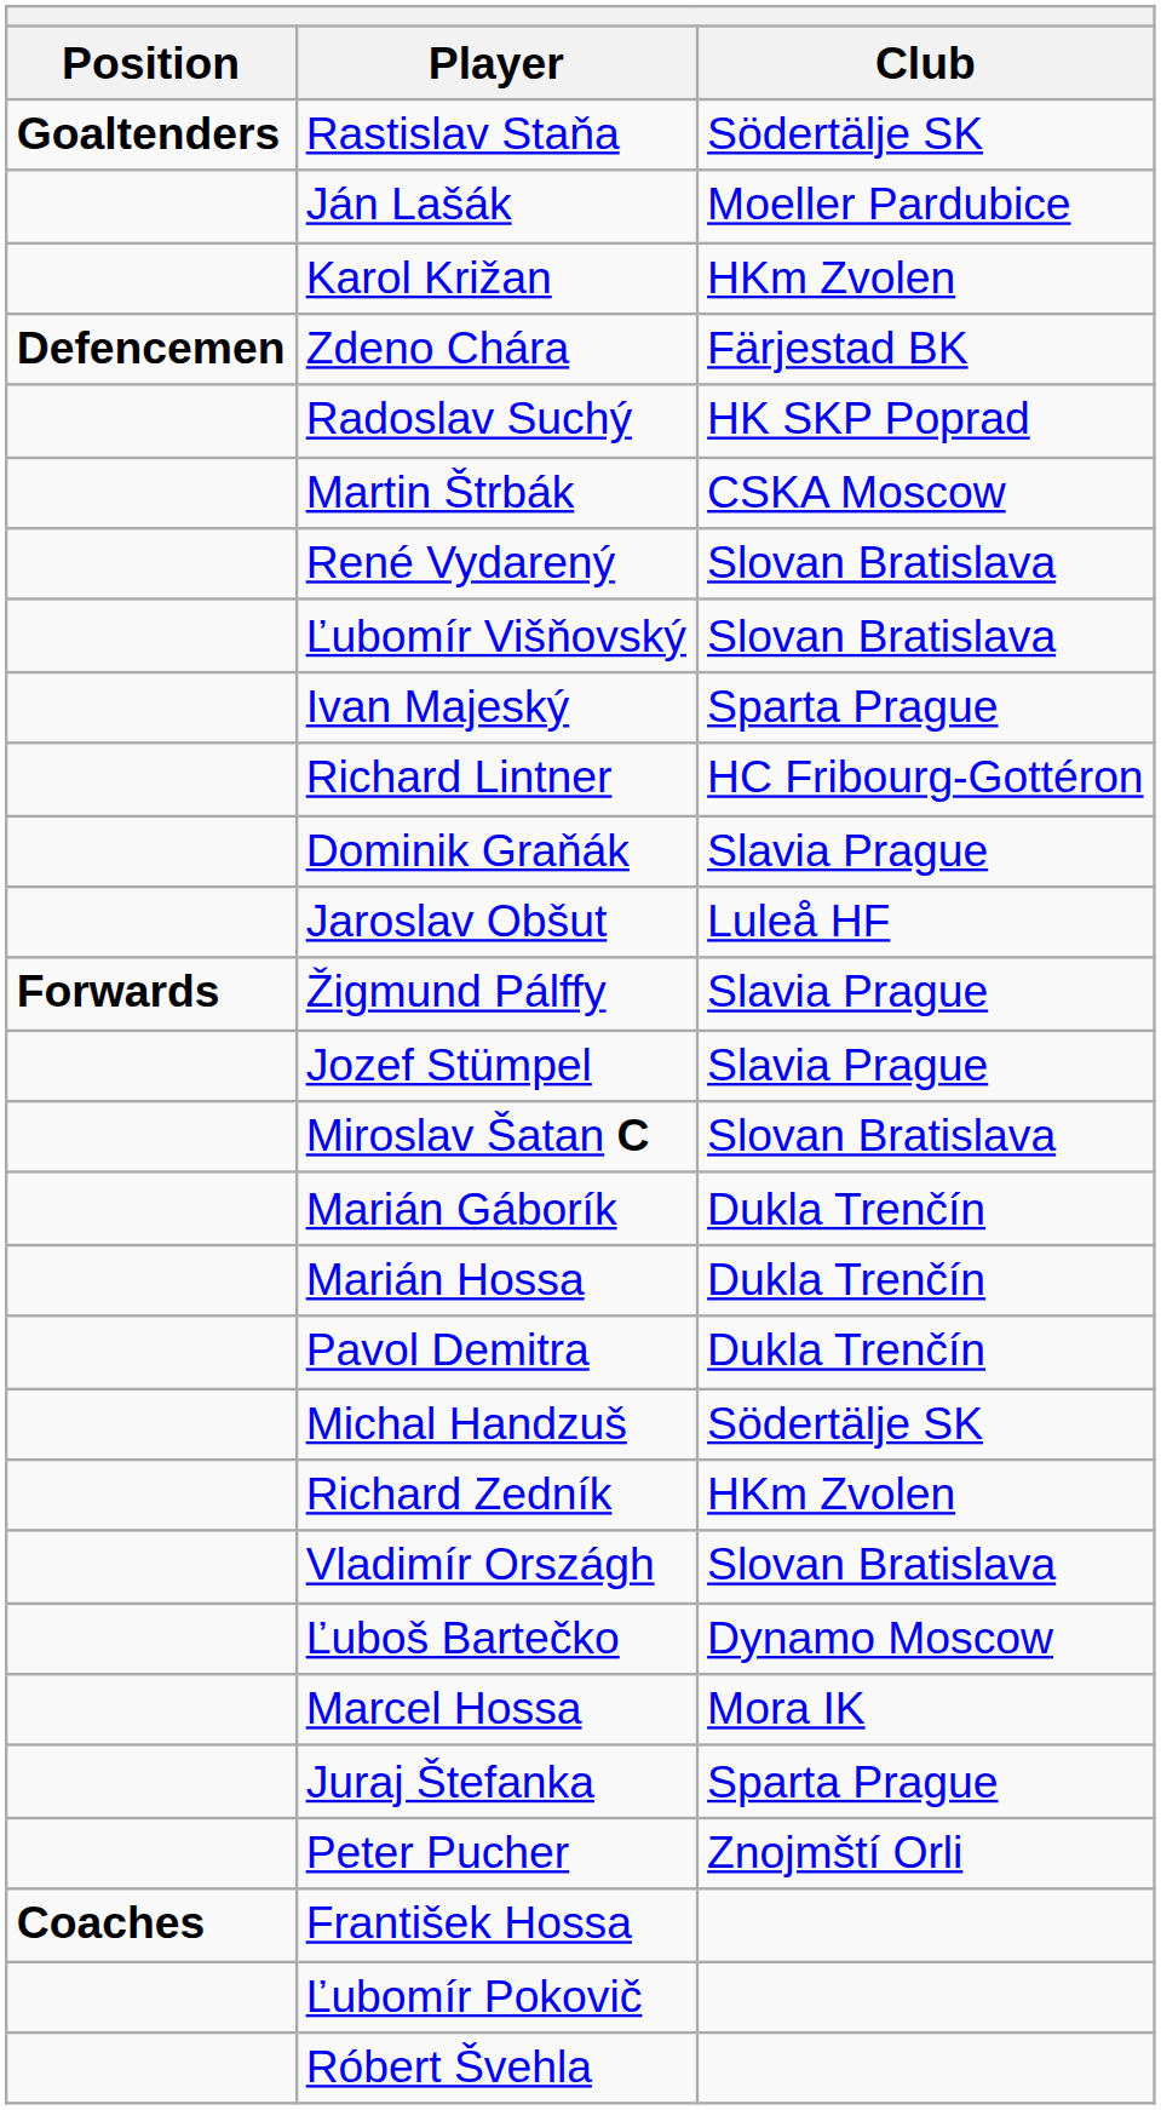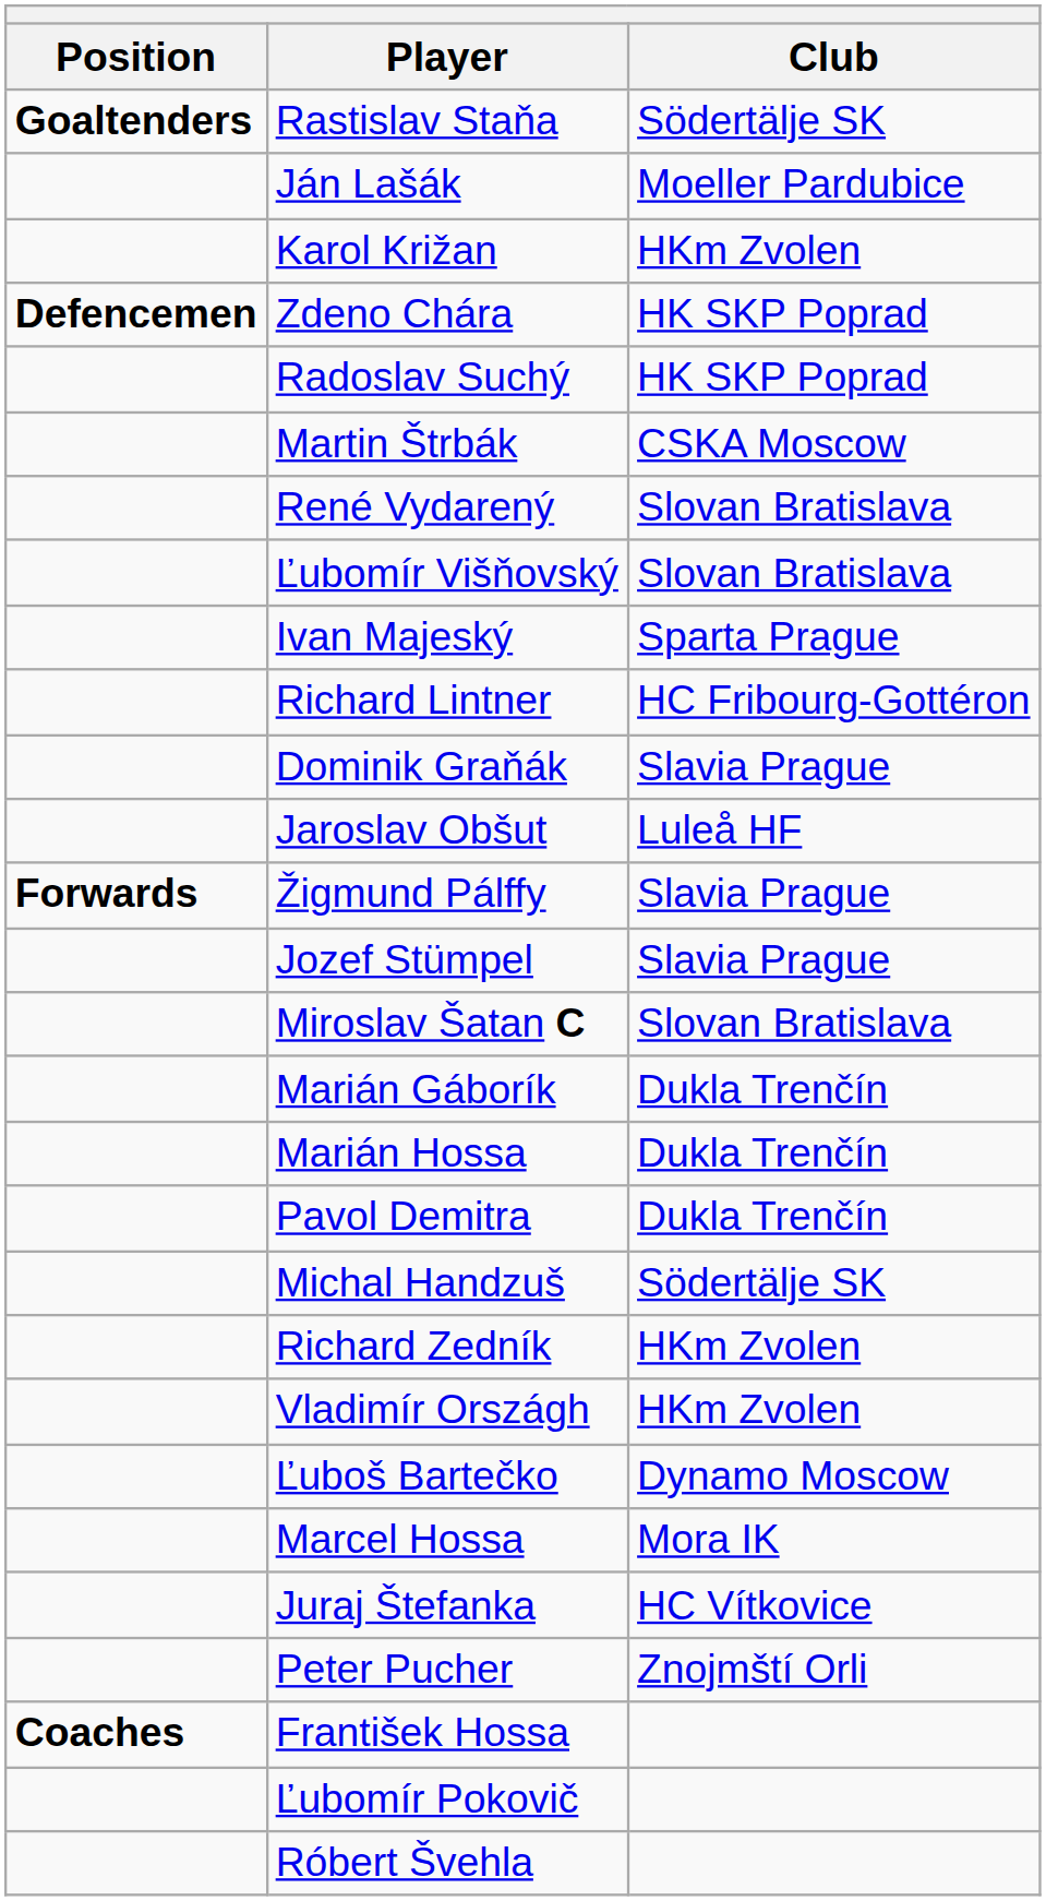Zdeno Chára | Club: Färjestad BK -> HK SKP Poprad
Vladimír Országh | Club: Slovan Bratislava -> HKm Zvolen
Juraj Štefanka | Club: Sparta Prague -> HC Vítkovice
